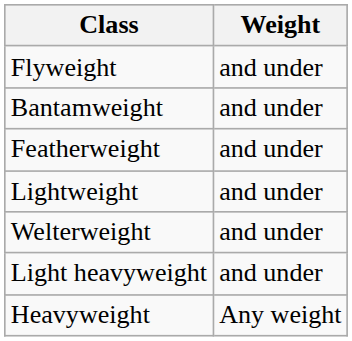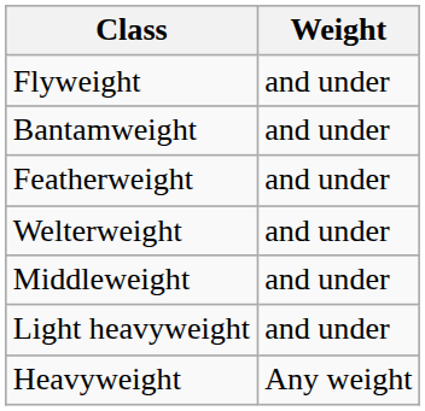- row: Lightweight | and under
+ row: Middleweight | and under
